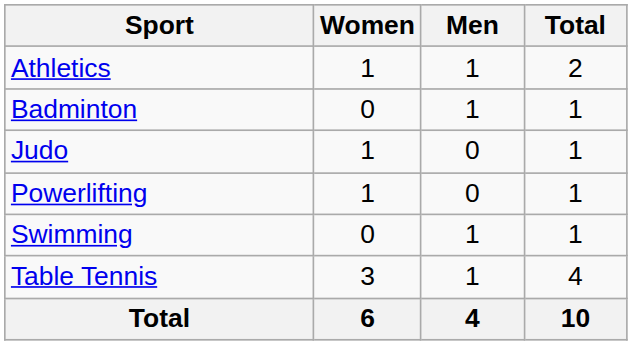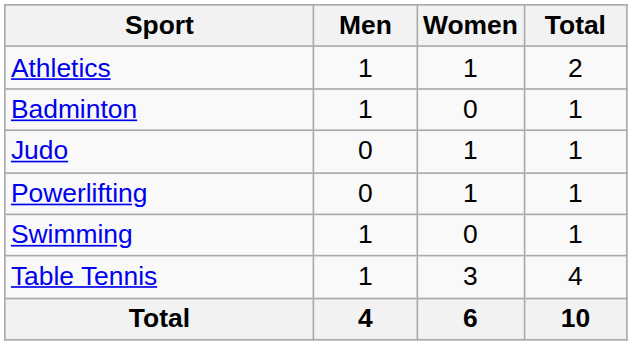columns swapped: Men <-> Women
